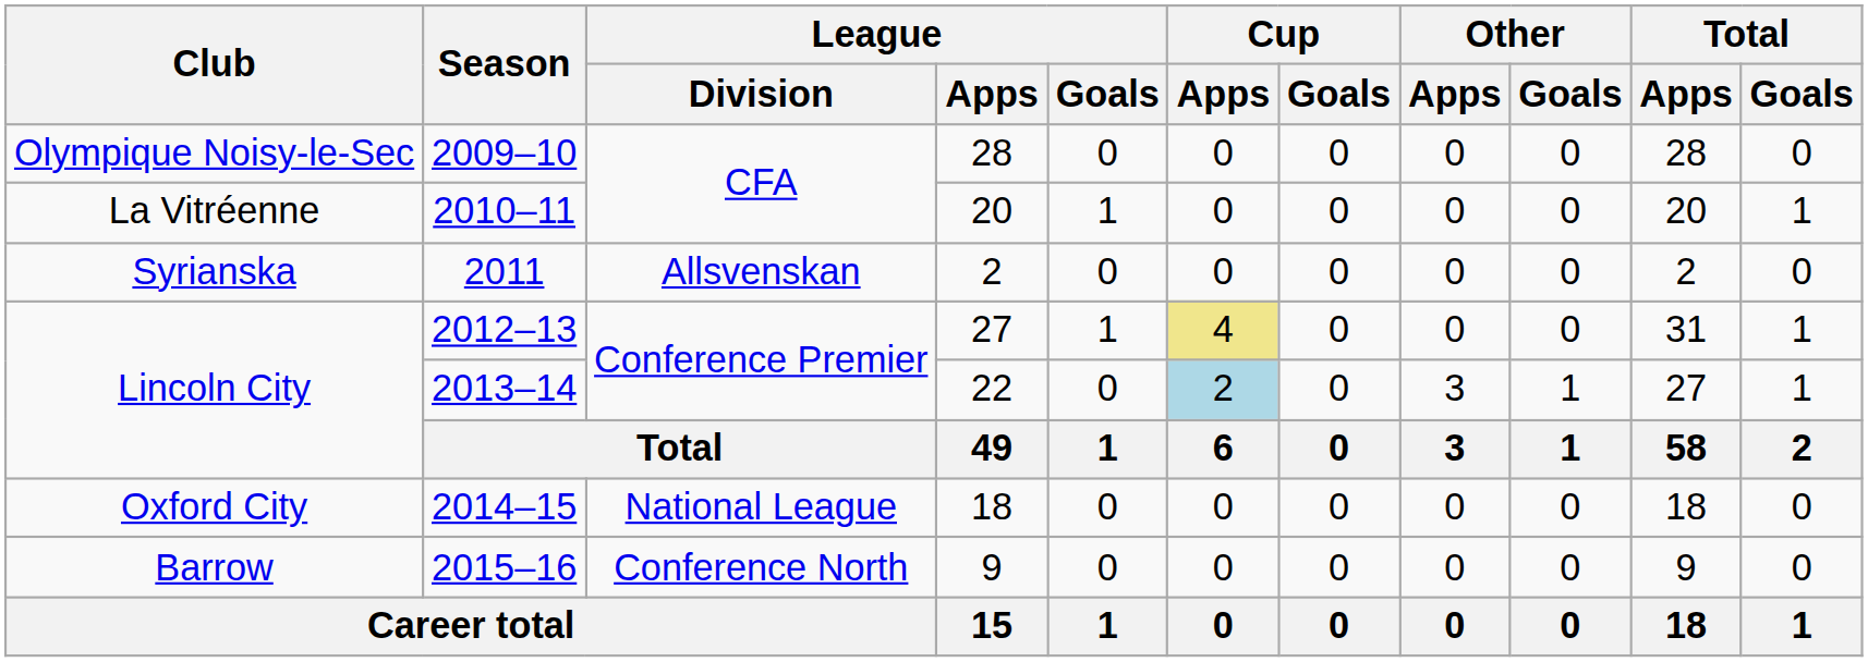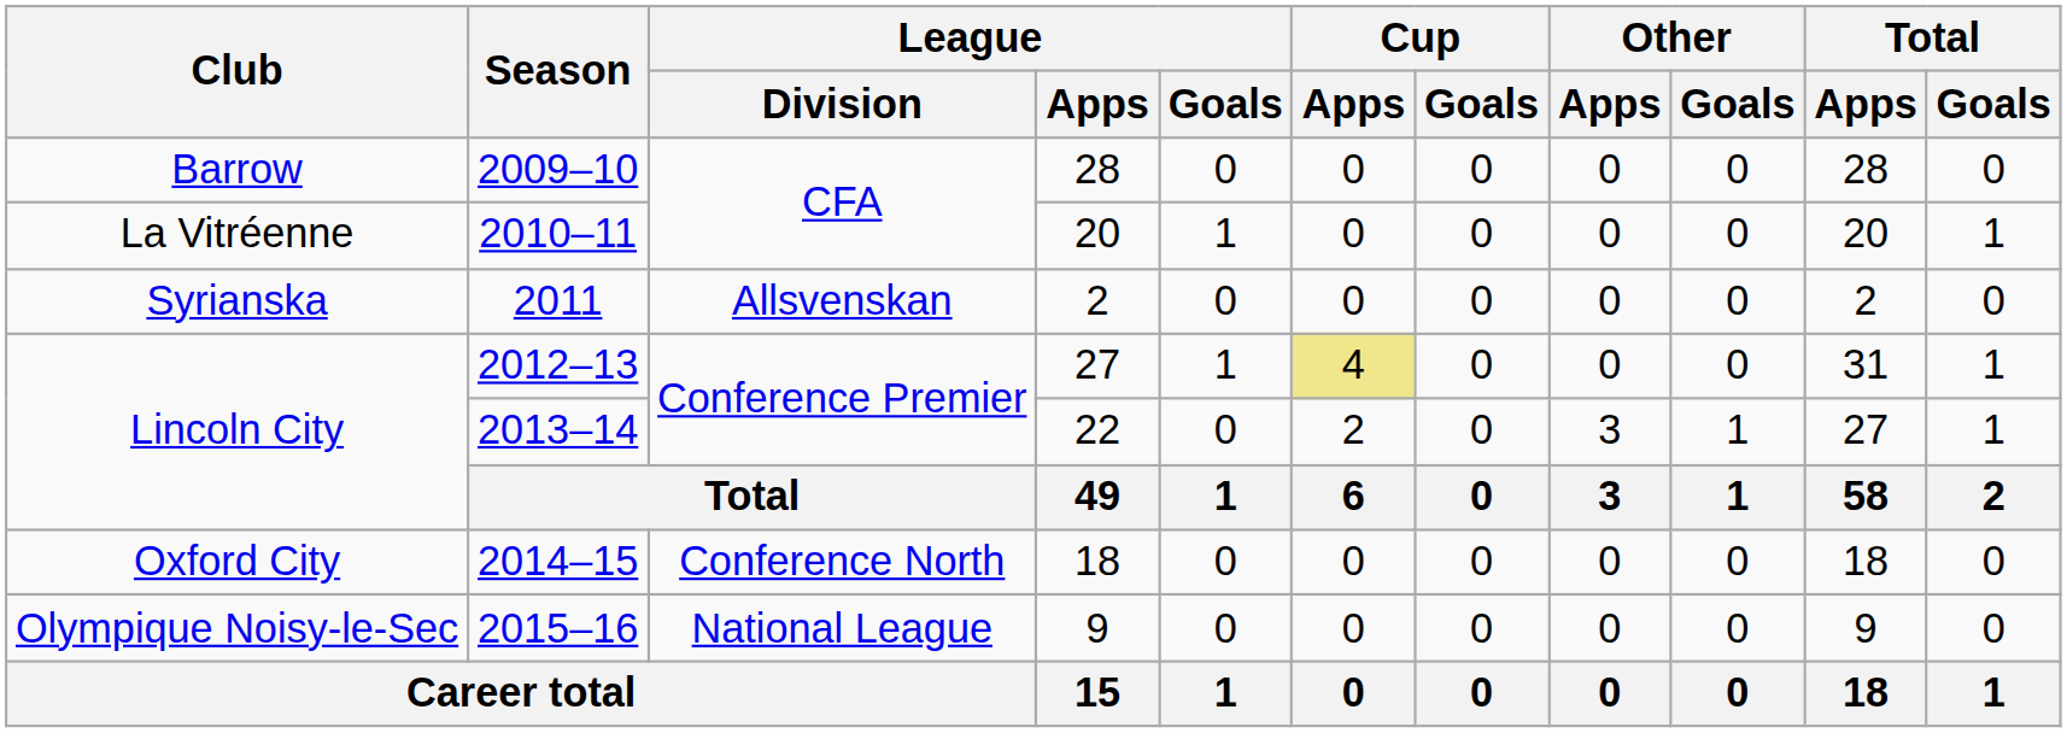2009–10 | Club: Olympique Noisy-le-Sec -> Barrow
2013–14 | Cup / Apps: lightblue background -> no background
2014–15 | League / Division: National League -> Conference North
2015–16 | Club: Barrow -> Olympique Noisy-le-Sec
2015–16 | League / Division: Conference North -> National League
